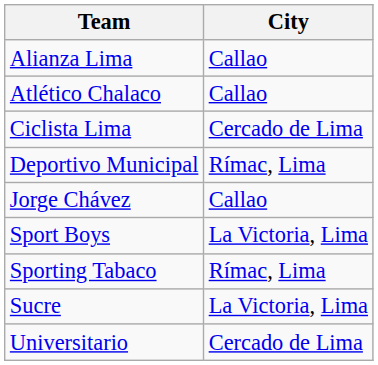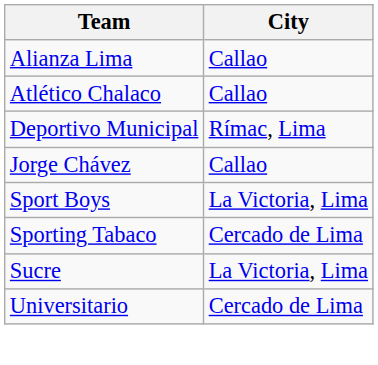- row: Ciclista Lima | Cercado de Lima
Sporting Tabaco | City: Rímac, Lima -> Cercado de Lima
